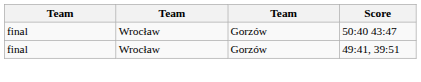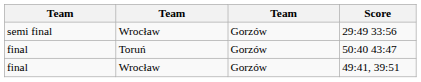+ row: semi final | Wrocław | Gorzów | 29:49 33:56
50:40 43:47 | column 2: Wrocław -> Toruń
